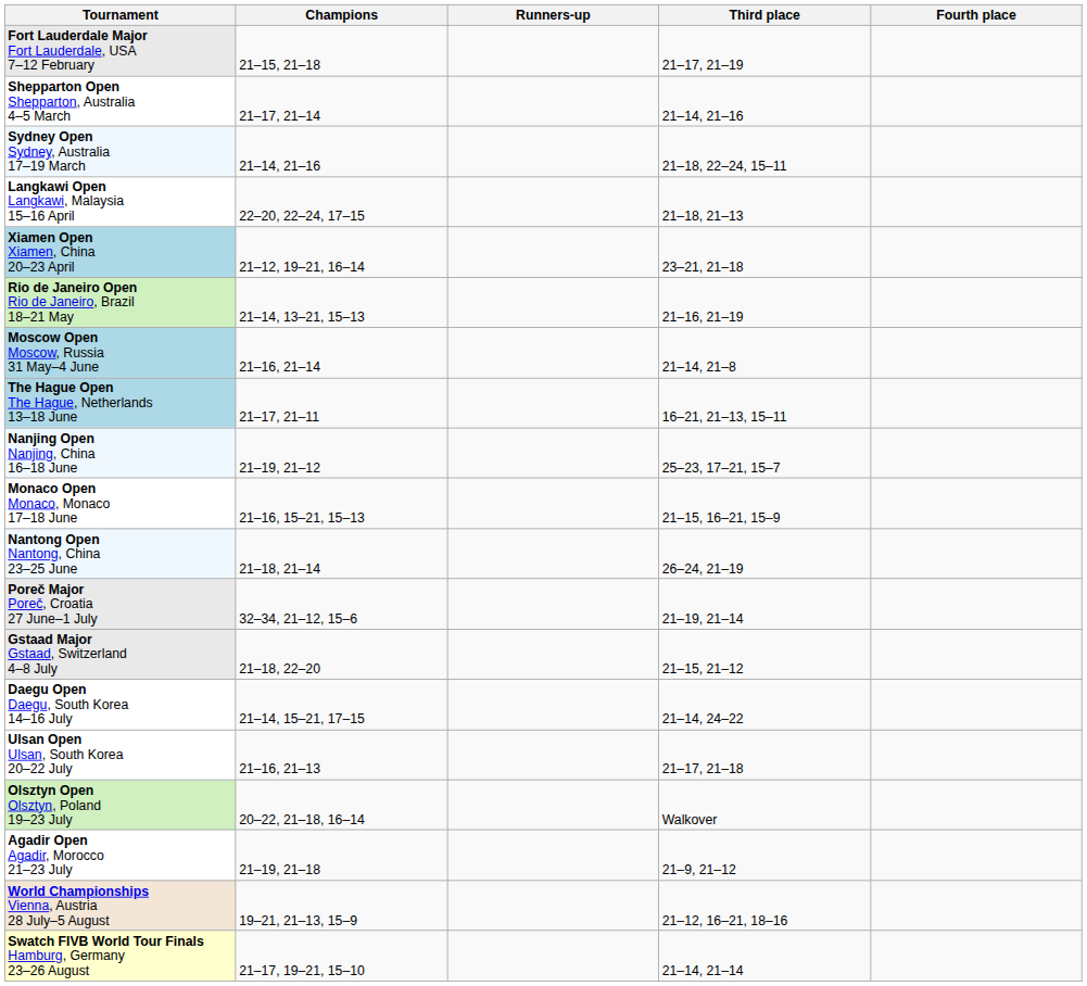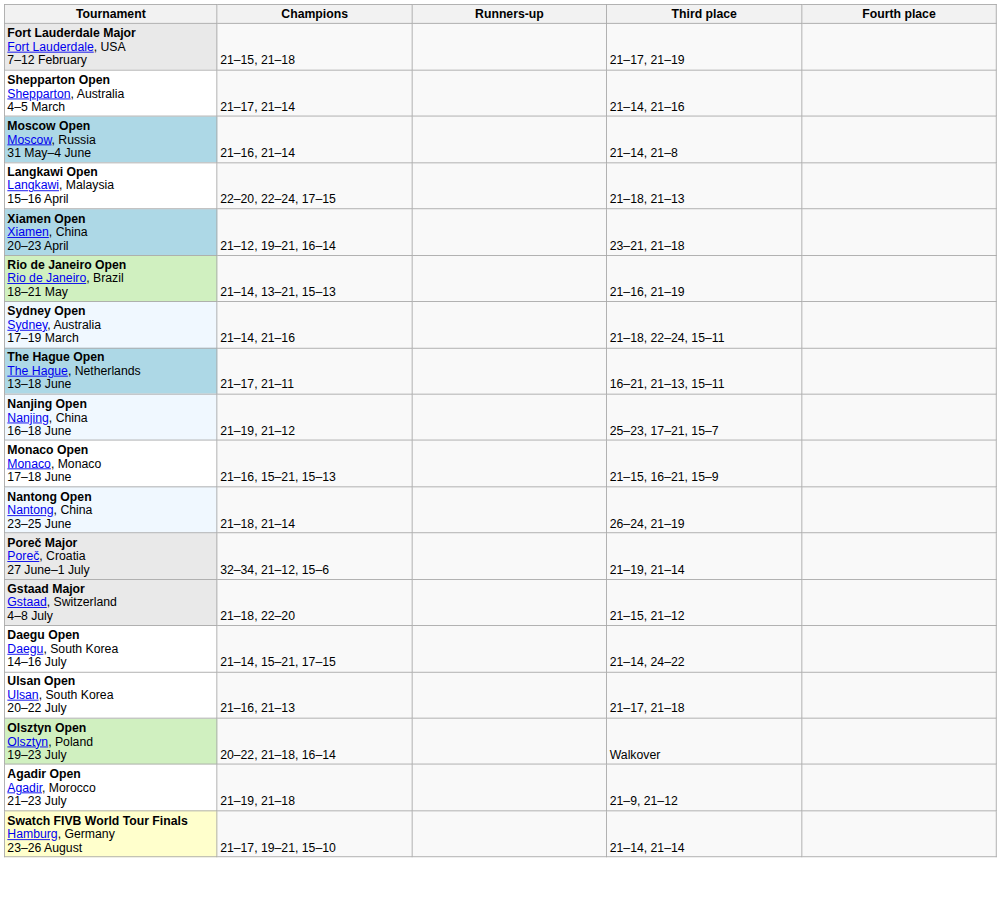rows swapped: Sydney Open Sydney, Australia 17–19 March <-> Moscow Open Moscow, Russia 31 May–4 June
- row: World Championships Vienna, Austria 28 July–5 August | 19–21, 21–13, 15–9 | 21–12, 16–21, 18–16
